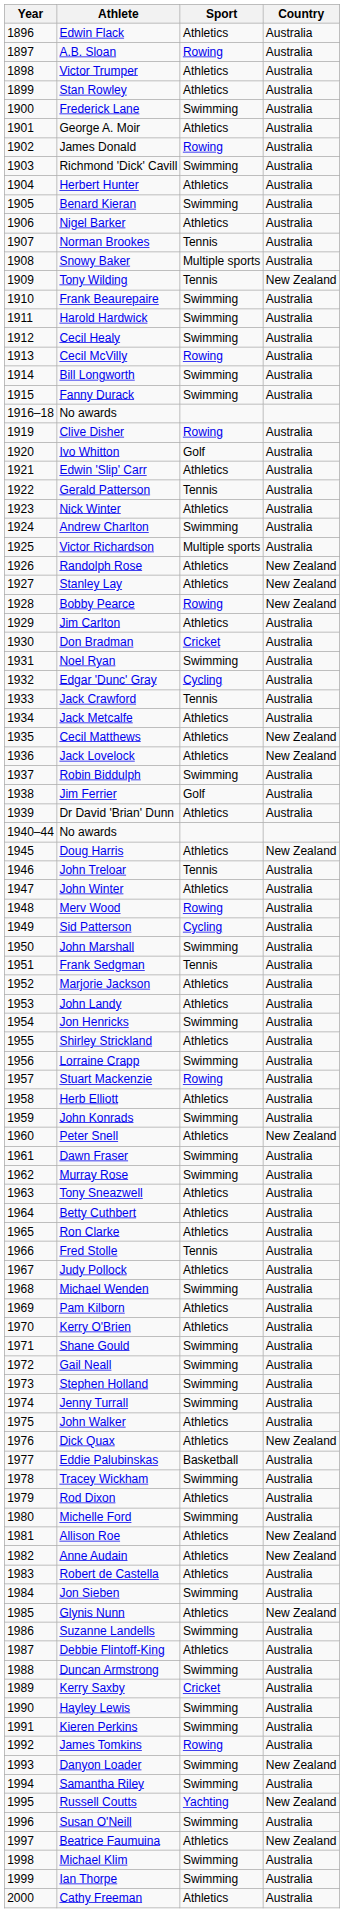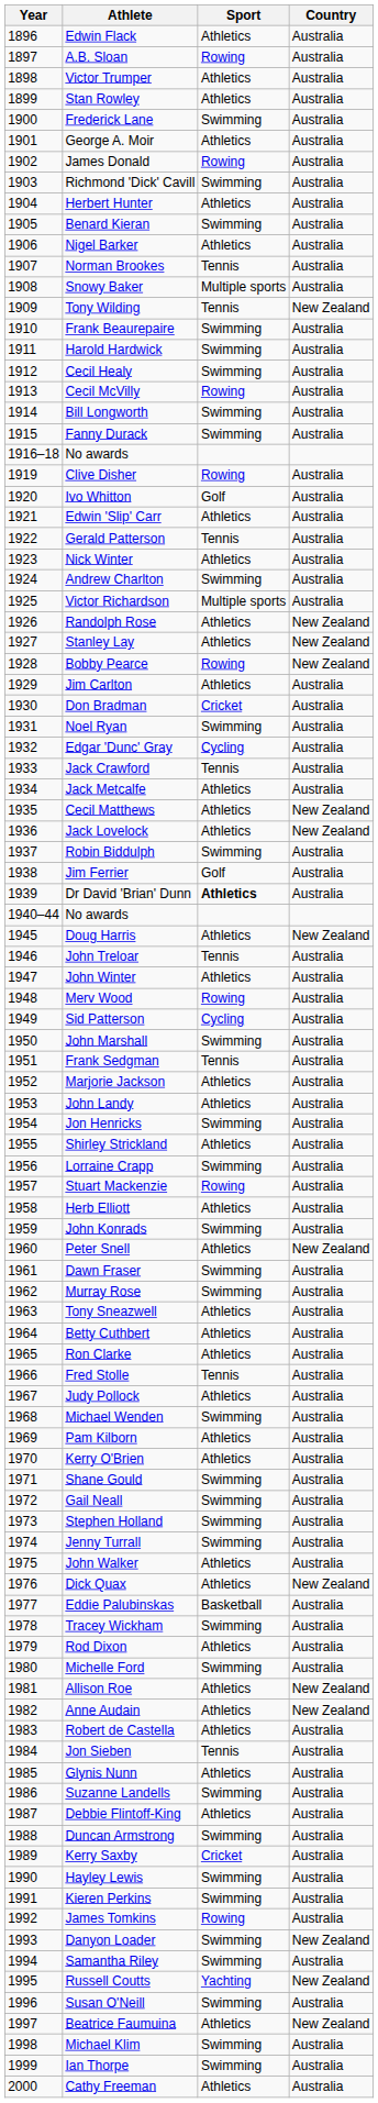Dr David 'Brian' Dunn | Sport: normal -> bold
Jon Sieben | Sport: Swimming -> Tennis
Glynis Nunn | Country: New Zealand -> Australia
